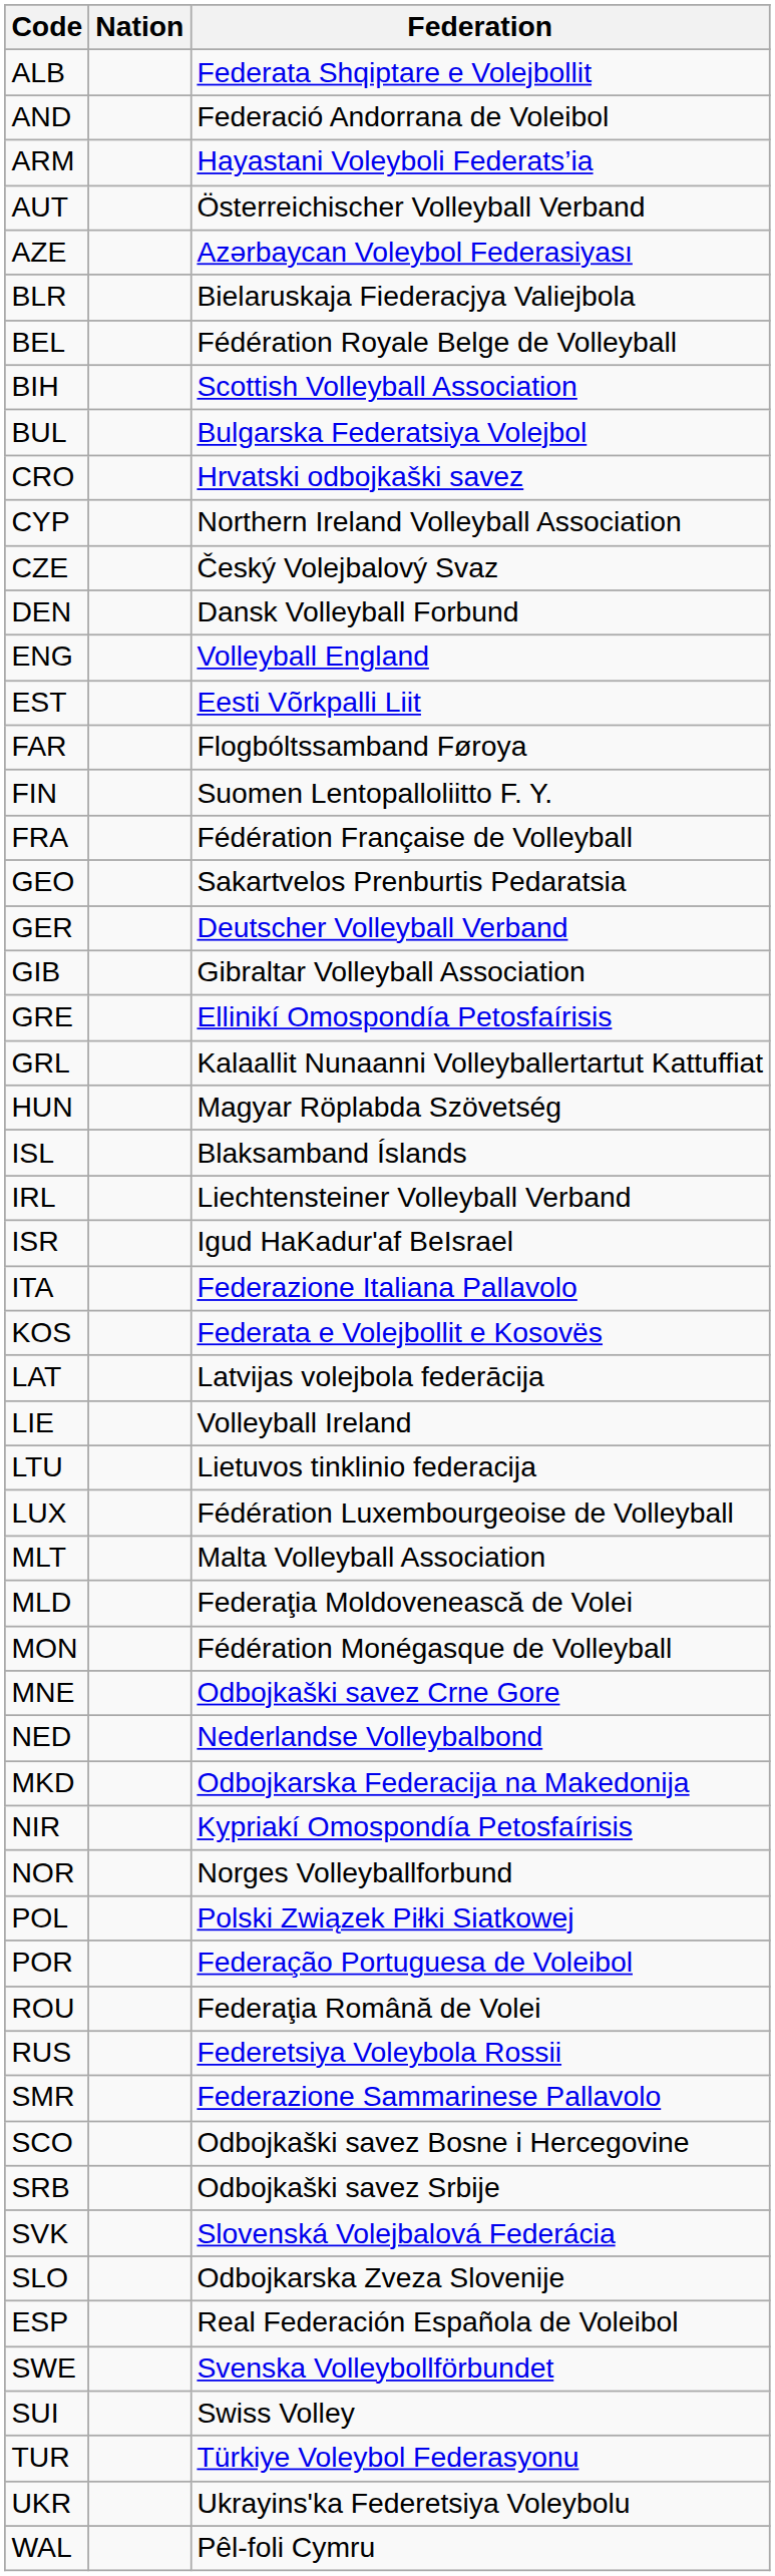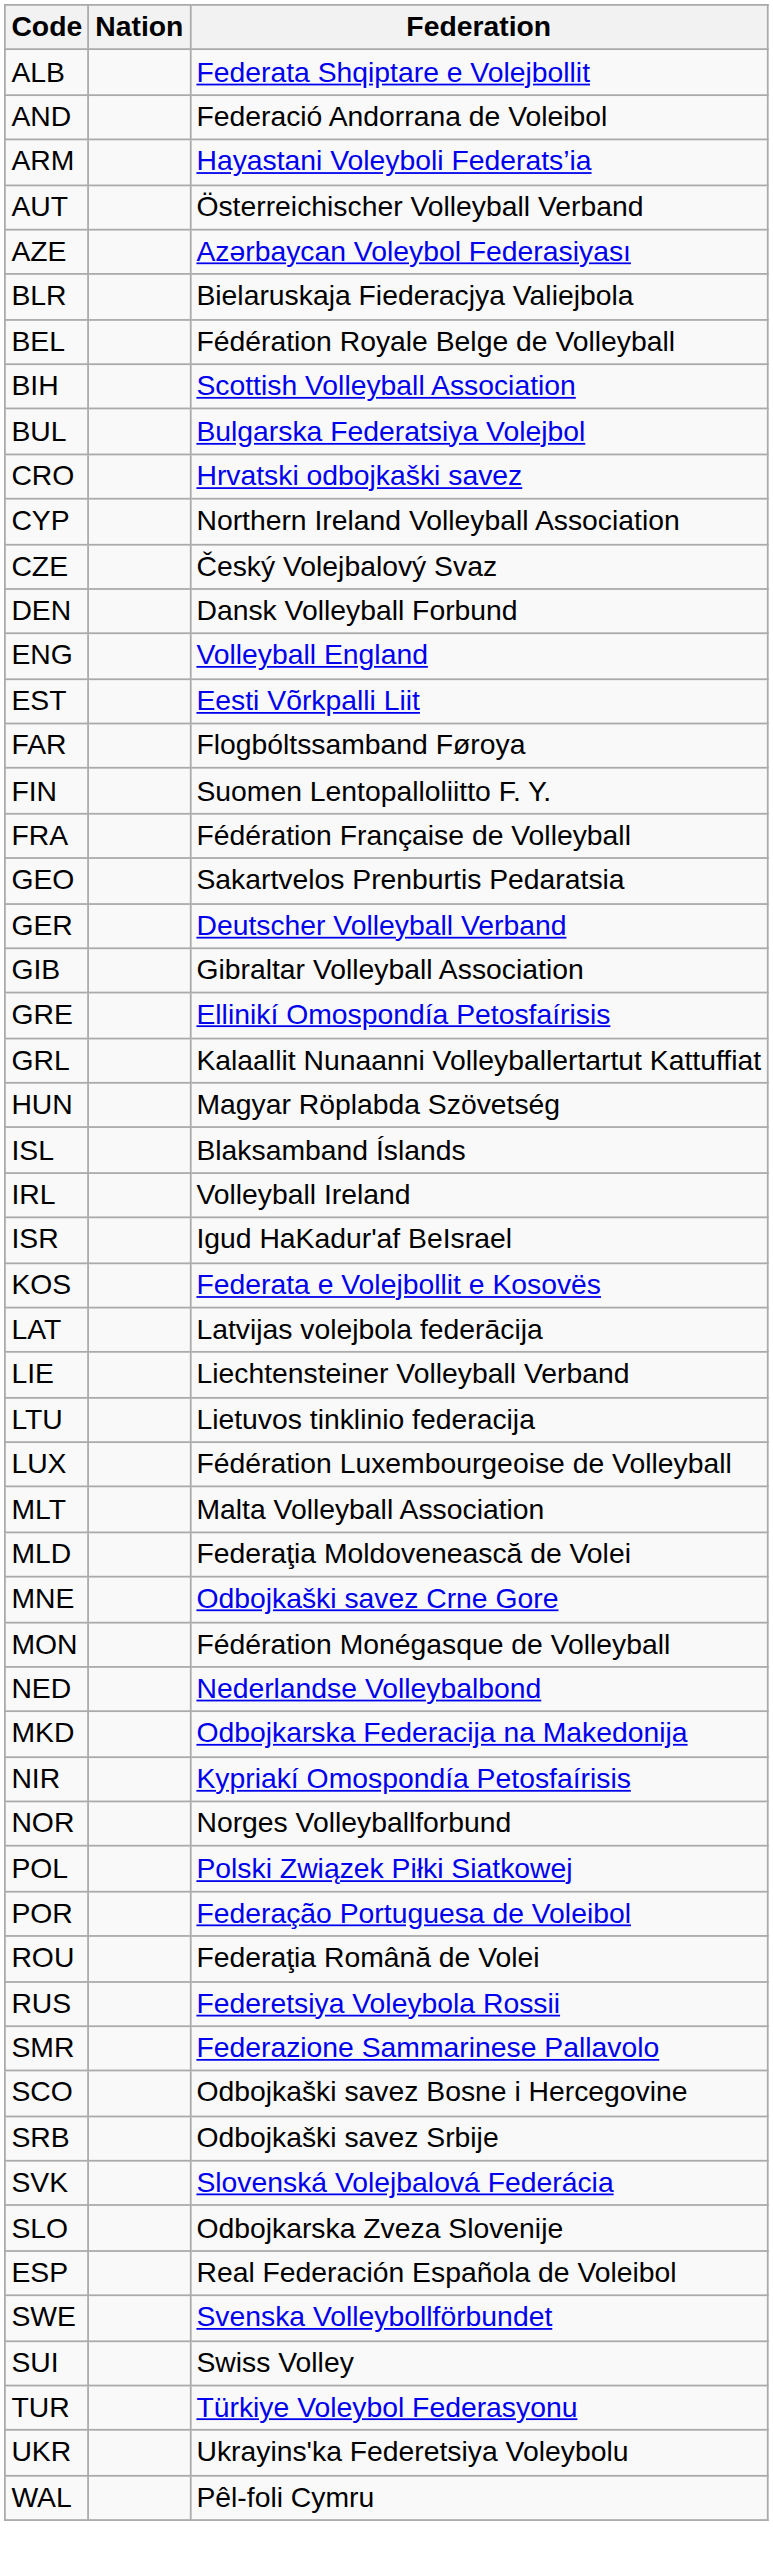IRL | Federation: Liechtensteiner Volleyball Verband -> Volleyball Ireland
- row: ITA | Federazione Italiana Pallavolo
LIE | Federation: Volleyball Ireland -> Liechtensteiner Volleyball Verband
rows swapped: MON <-> MNE
